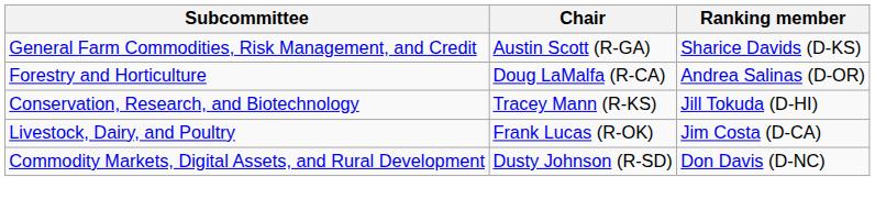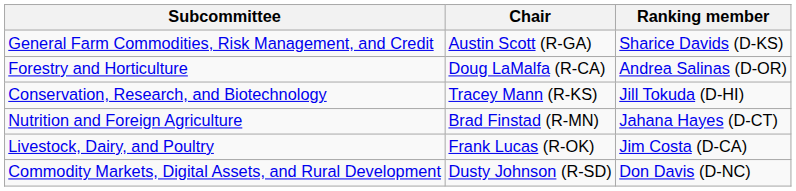+ row: Nutrition and Foreign Agriculture | Brad Finstad (R-MN) | Jahana Hayes (D-CT)
